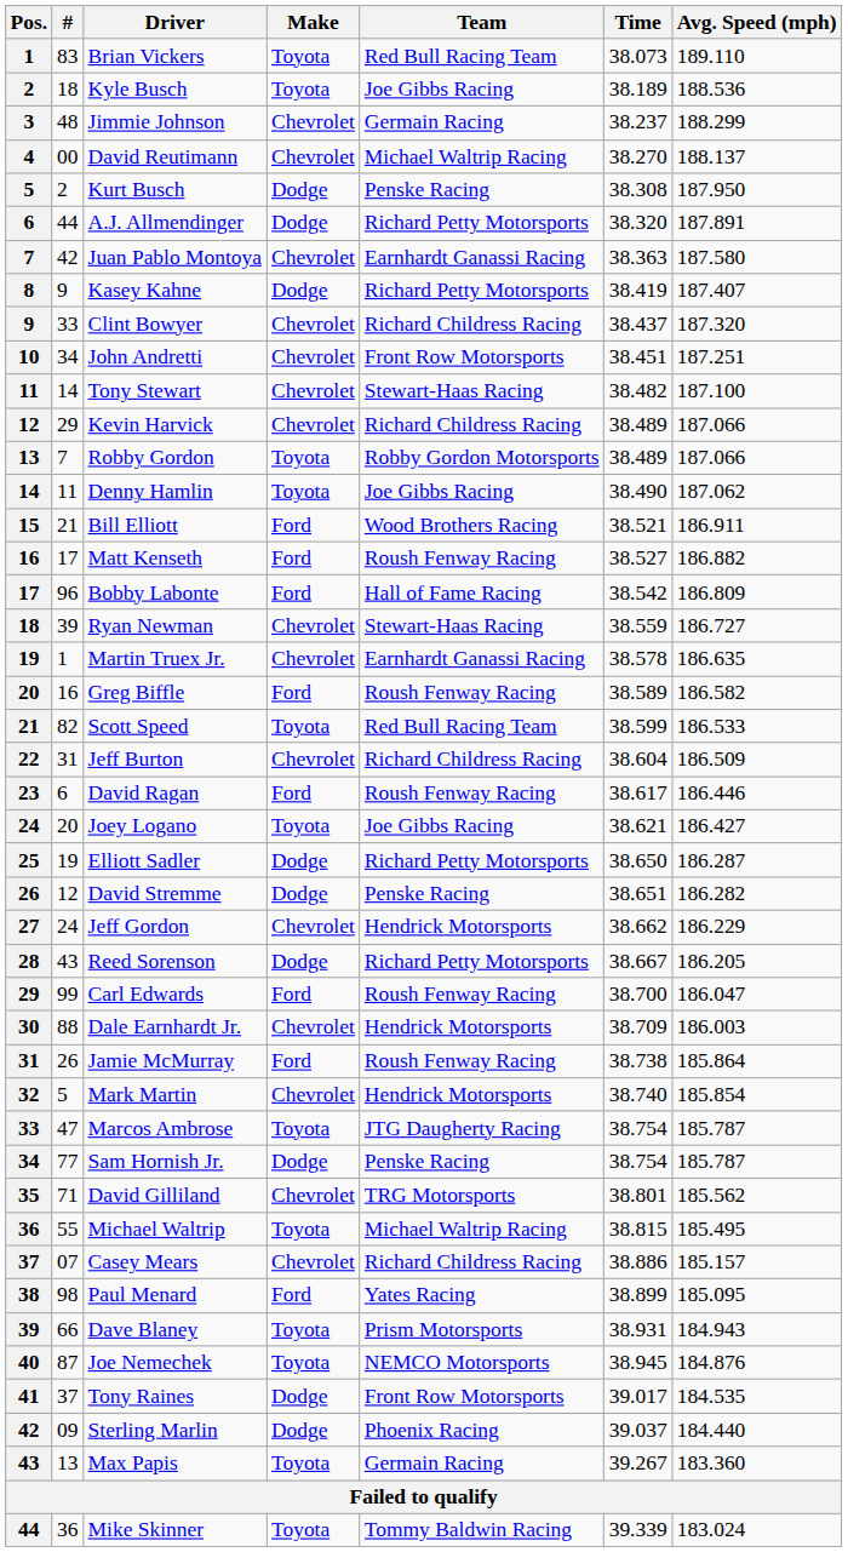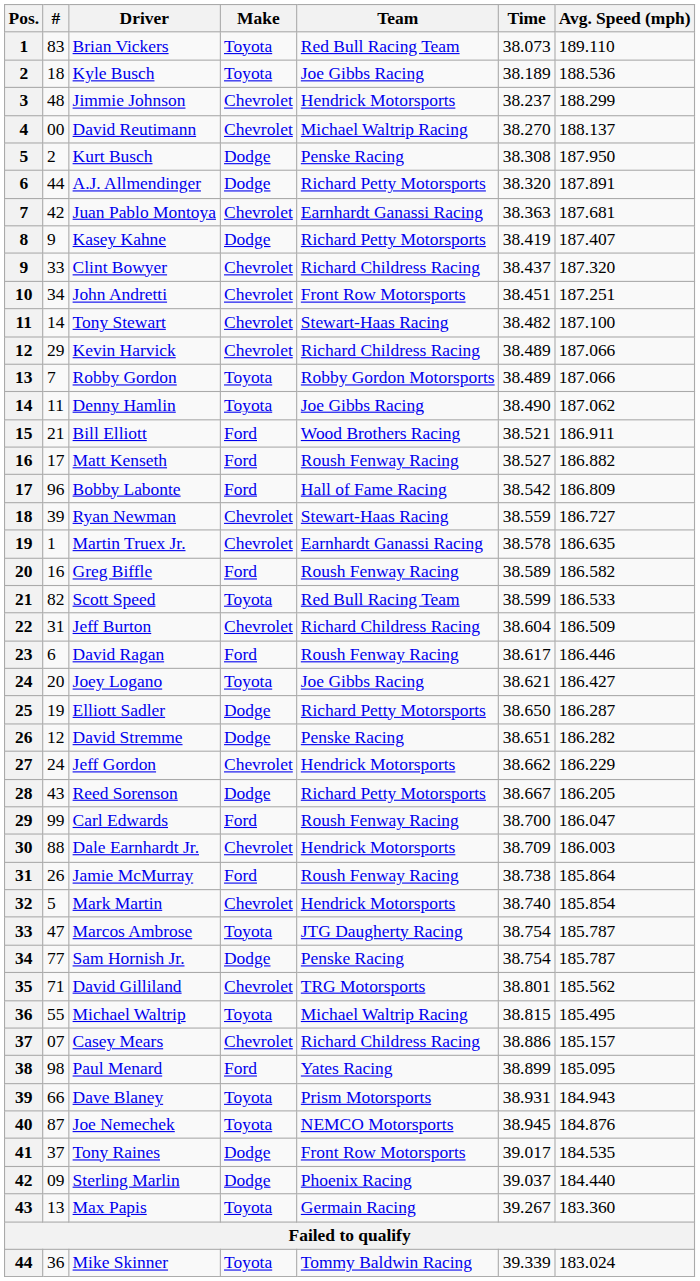Jimmie Johnson | Team: Germain Racing -> Hendrick Motorsports
Juan Pablo Montoya | Avg. Speed (mph): 187.580 -> 187.681
